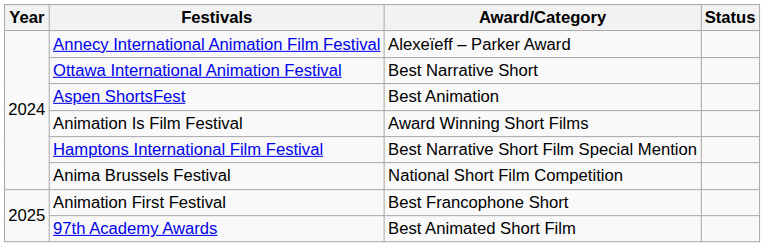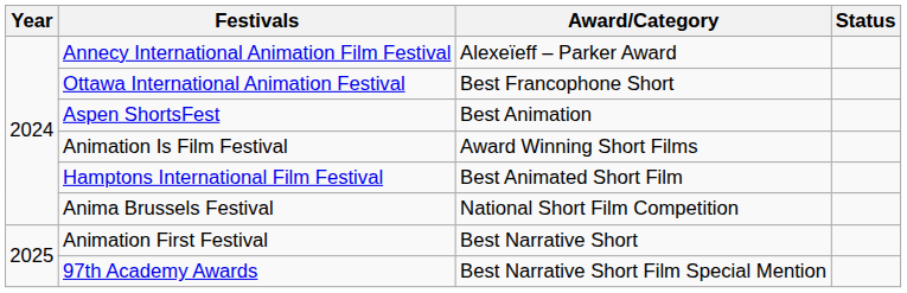Ottawa International Animation Festival | Award/Category: Best Narrative Short -> Best Francophone Short
Hamptons International Film Festival | Award/Category: Best Narrative Short Film Special Mention -> Best Animated Short Film
Animation First Festival | Award/Category: Best Francophone Short -> Best Narrative Short
97th Academy Awards | Award/Category: Best Animated Short Film -> Best Narrative Short Film Special Mention
